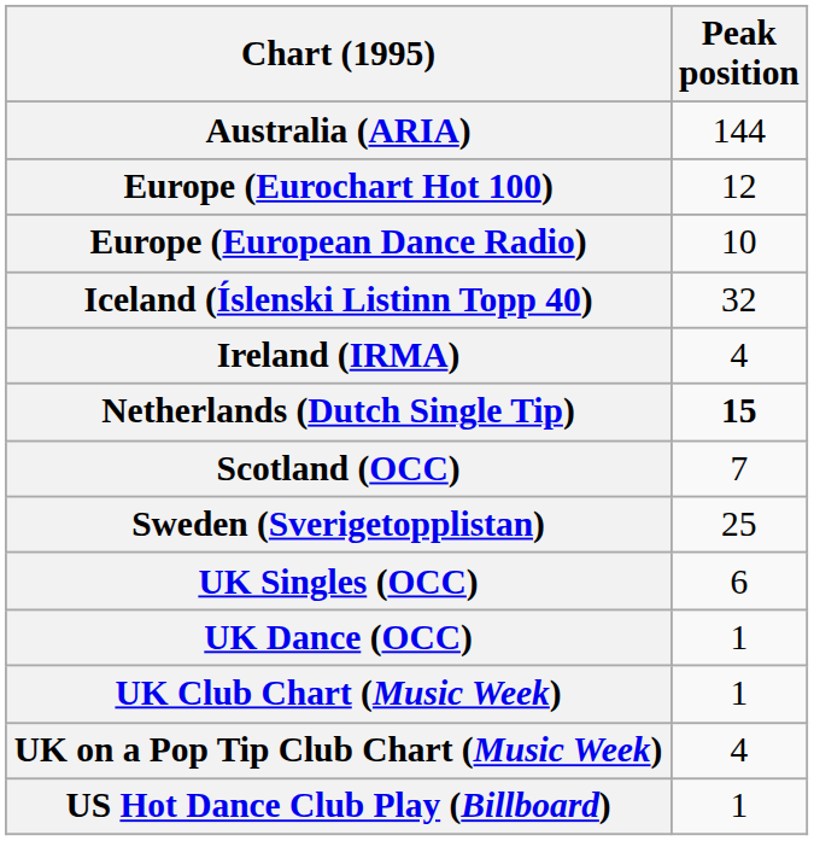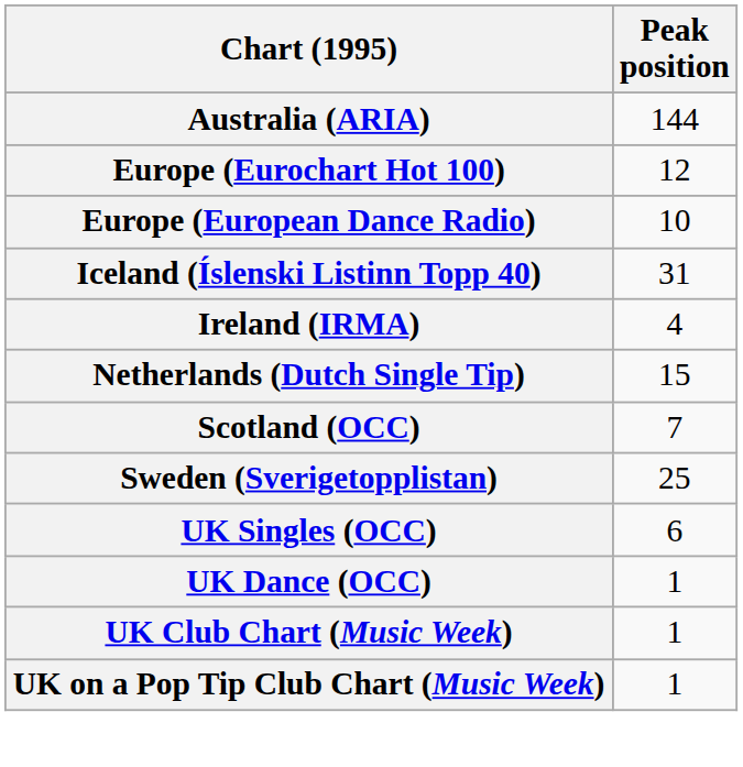Iceland (Íslenski Listinn Topp 40) | Peak position: 32 -> 31
Netherlands (Dutch Single Tip) | Peak position: bold -> normal
UK on a Pop Tip Club Chart (Music Week) | Peak position: 4 -> 1
- row: US Hot Dance Club Play (Billboard) | 1
